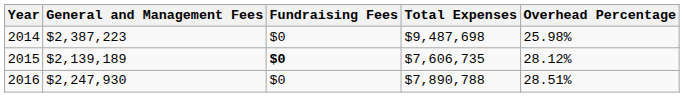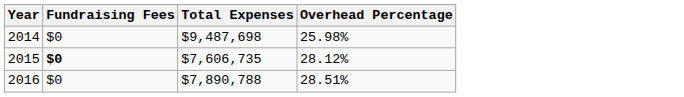- column: General and Management Fees | $2,387,223 | $2,139,189 | $2,247,930
